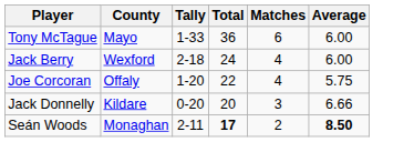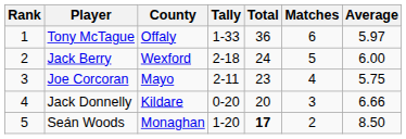+ column: Rank | 1 | 2 | 3 | 4 | 5
Tony McTague | County: Mayo -> Offaly
Tony McTague | Average: 6.00 -> 5.97
Jack Berry | Matches: 4 -> 5
Joe Corcoran | County: Offaly -> Mayo
Joe Corcoran | Tally: 1-20 -> 2-11
Joe Corcoran | Total: 22 -> 23
Seán Woods | Tally: 2-11 -> 1-20
Seán Woods | Average: bold -> normal
